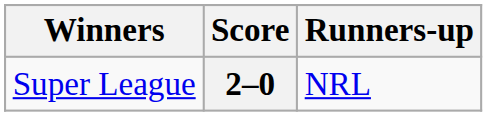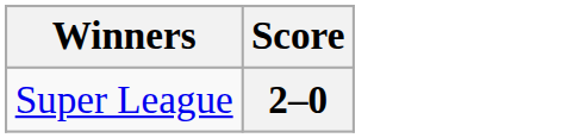- column: Runners-up | NRL
